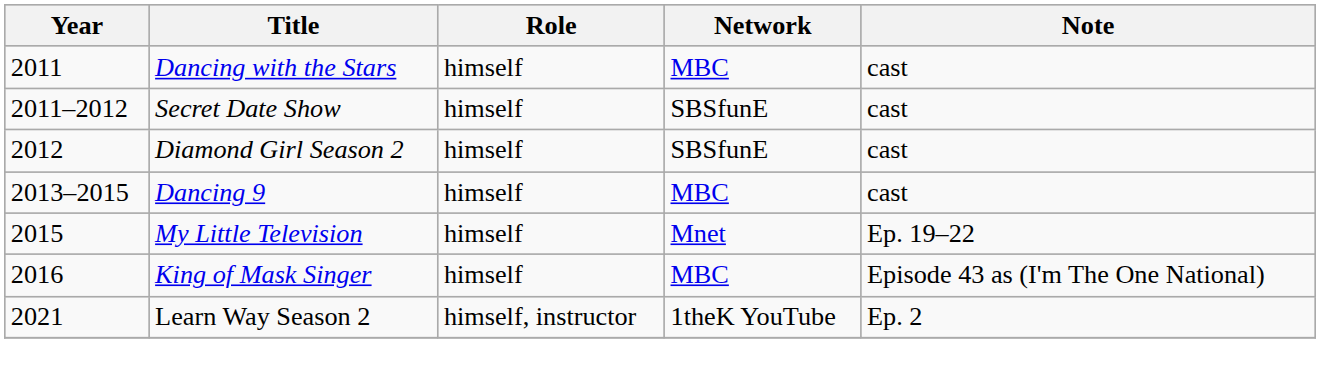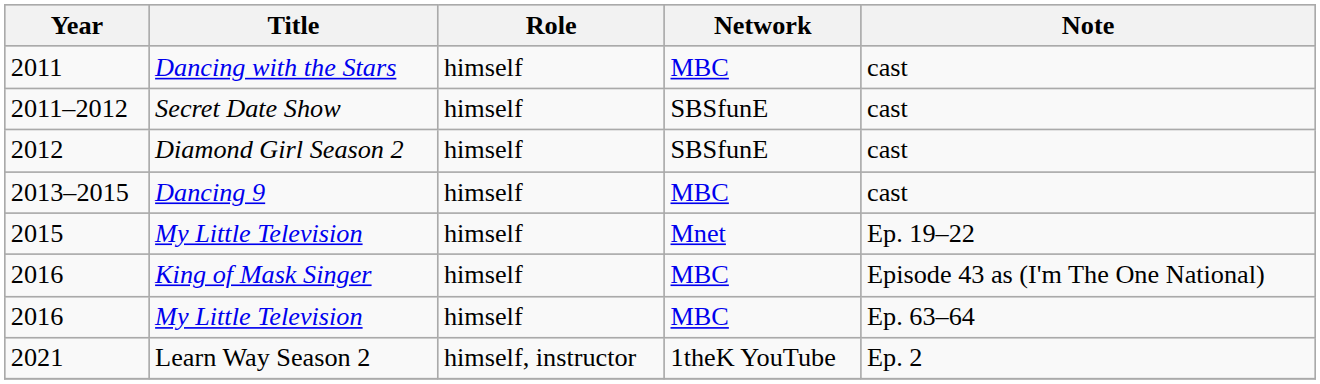+ row: 2016 | My Little Television | himself | MBC | Ep. 63–64
